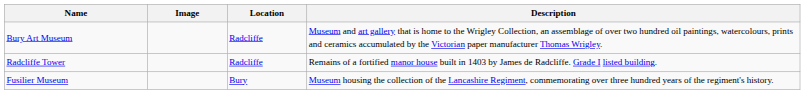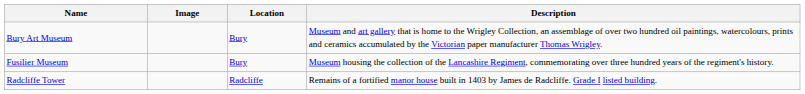Bury Art Museum | Location: Radcliffe -> Bury
rows swapped: Fusilier Museum <-> Radcliffe Tower
